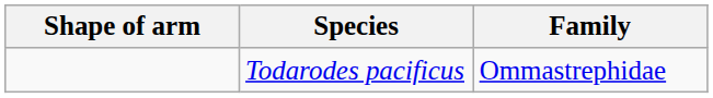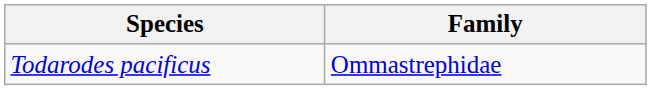- column: Shape of arm
